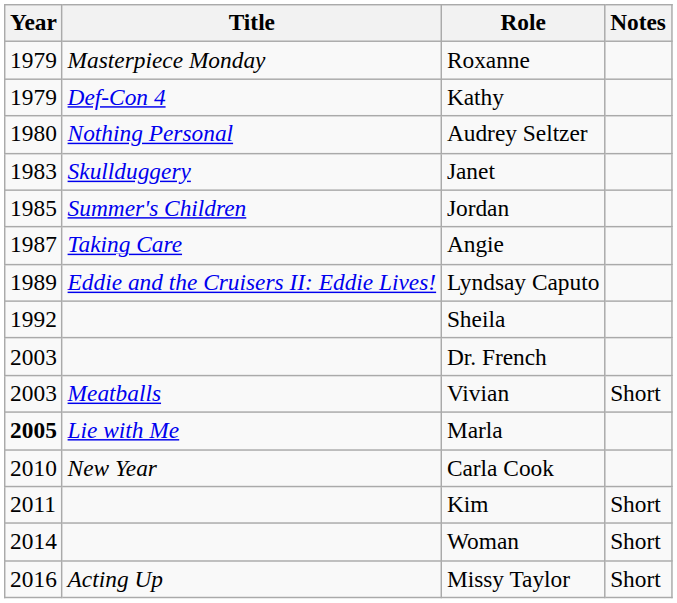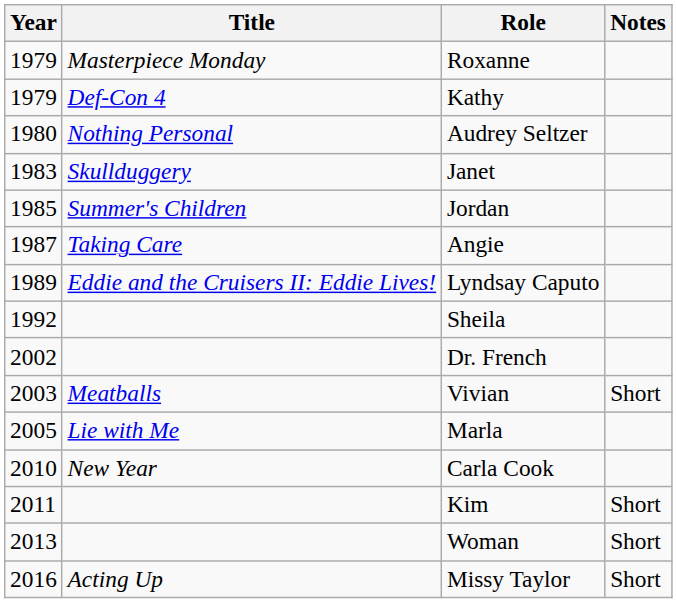Dr. French | Year: 2003 -> 2002
Marla | Year: bold -> normal
Woman | Year: 2014 -> 2013
